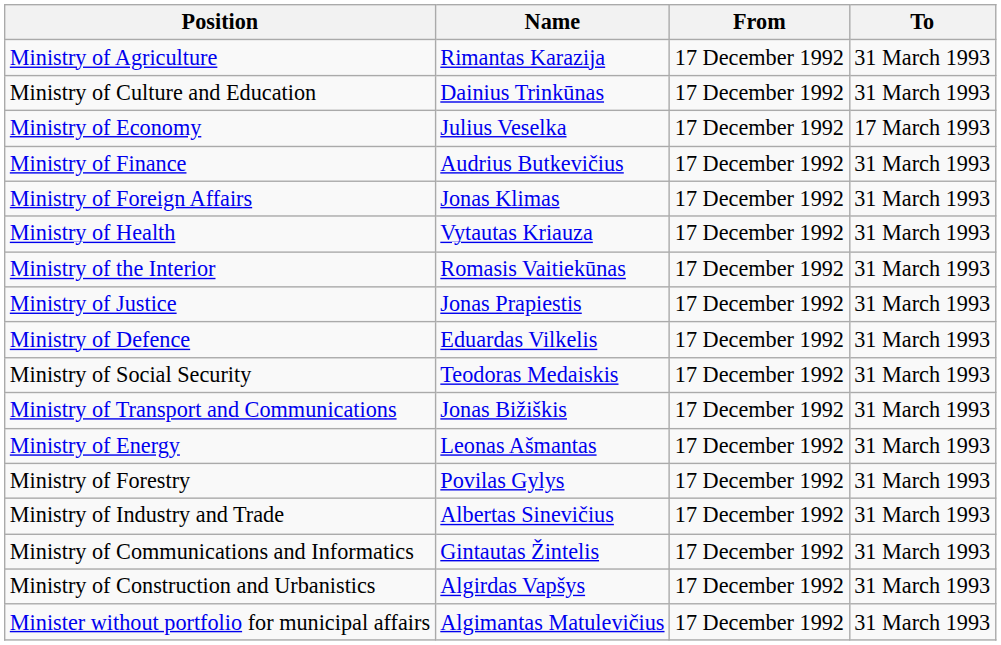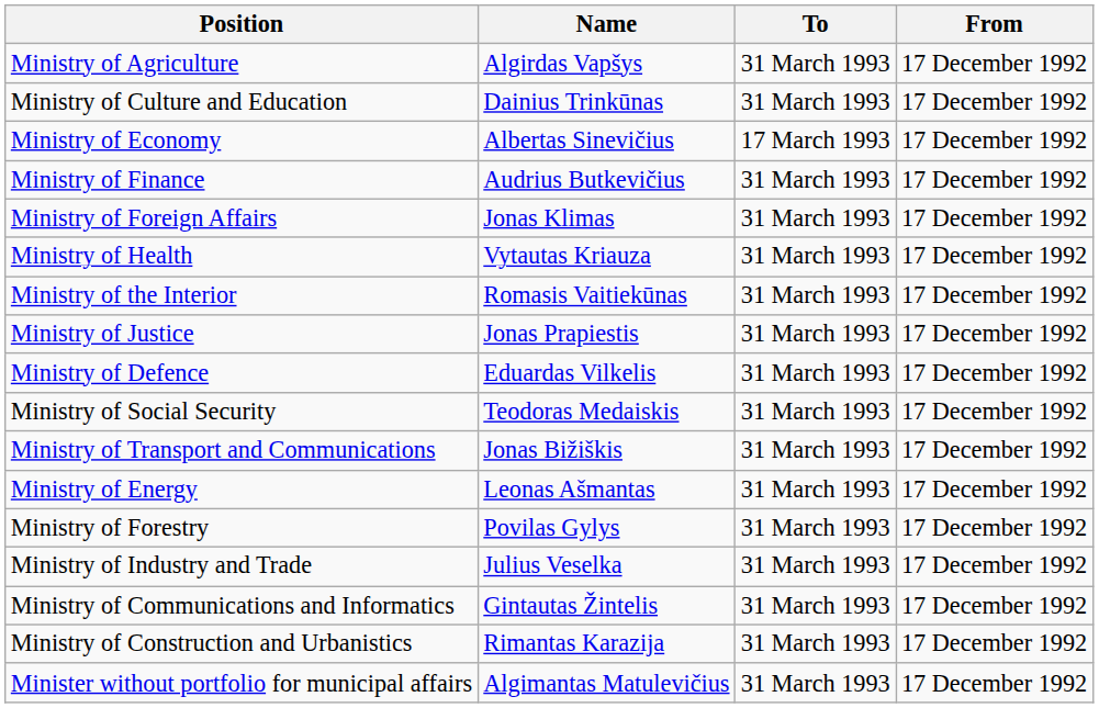columns swapped: From <-> To
Ministry of Agriculture | Name: Rimantas Karazija -> Algirdas Vapšys
Ministry of Economy | Name: Julius Veselka -> Albertas Sinevičius
Ministry of Industry and Trade | Name: Albertas Sinevičius -> Julius Veselka
Ministry of Construction and Urbanistics | Name: Algirdas Vapšys -> Rimantas Karazija
